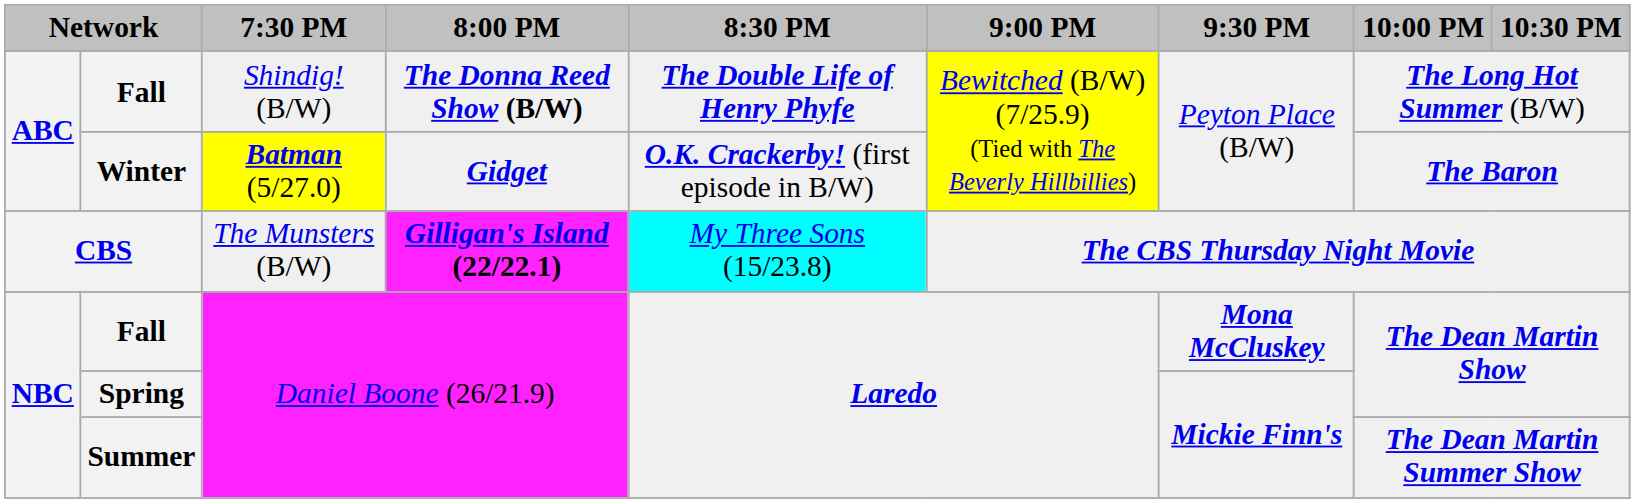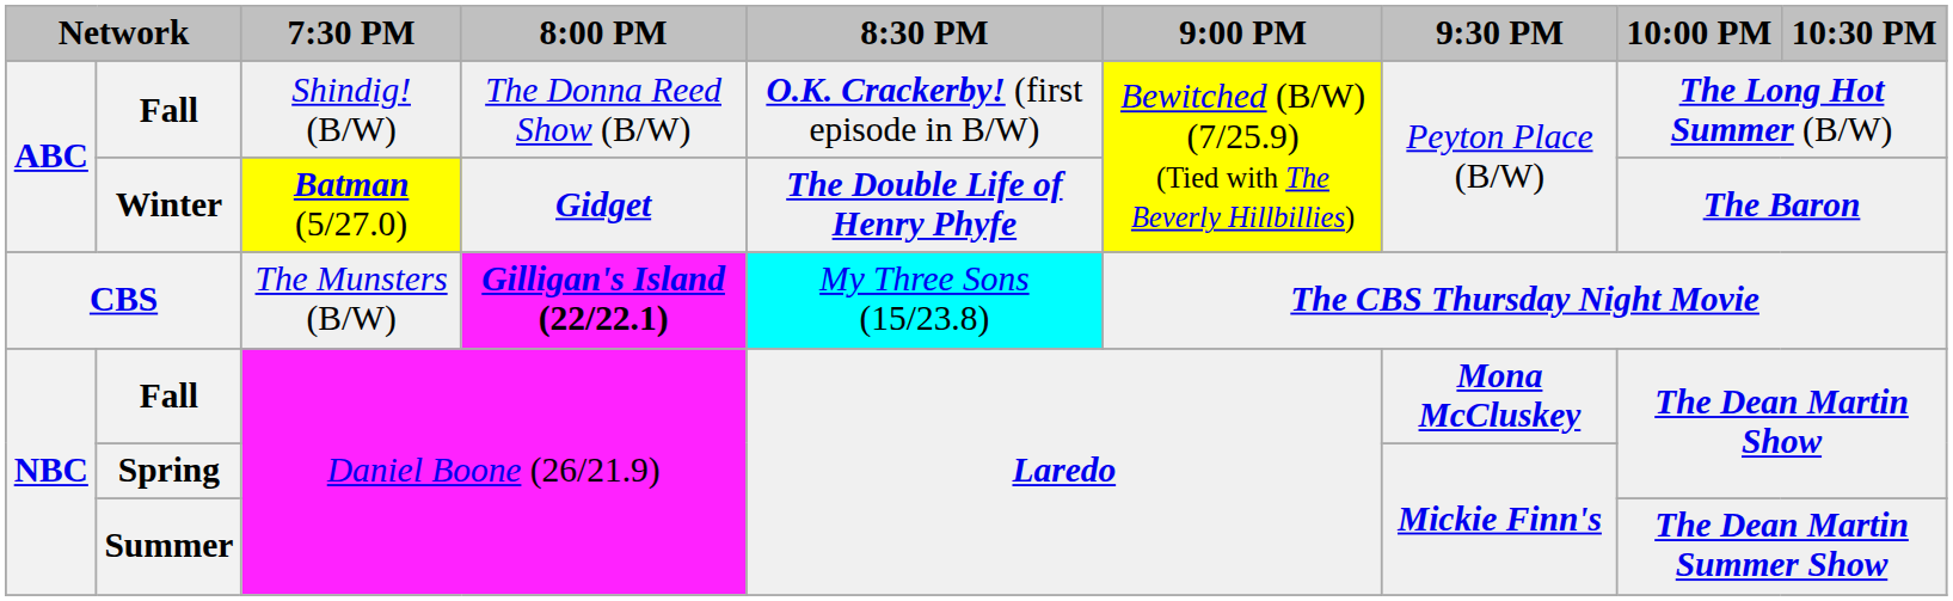Fall / Shindig! (B/W) | 8:00 PM: bold -> normal
Fall / Shindig! (B/W) | 8:30 PM: The Double Life of Henry Phyfe -> O.K. Crackerby! (first episode in B/W)
Winter | 8:30 PM: O.K. Crackerby! (first episode in B/W) -> The Double Life of Henry Phyfe
